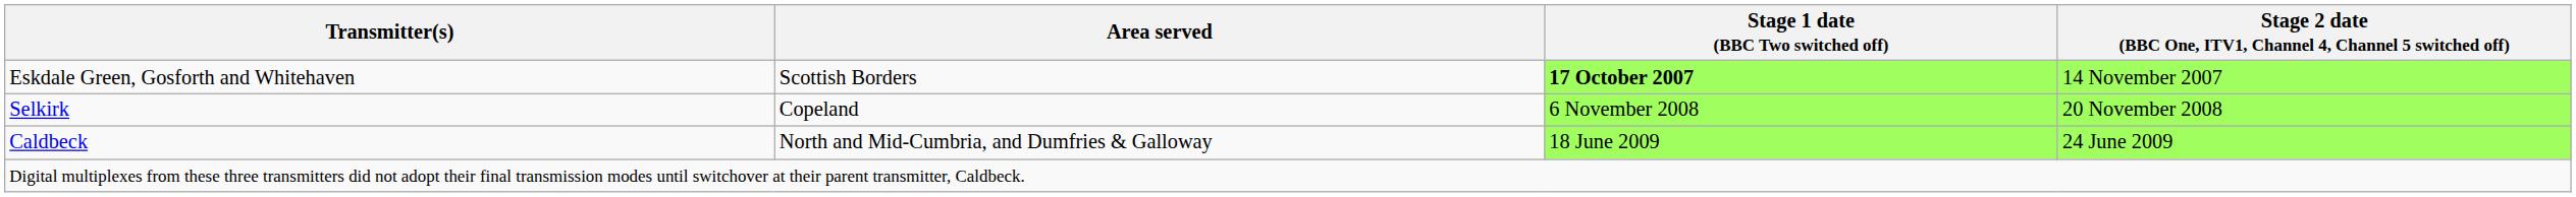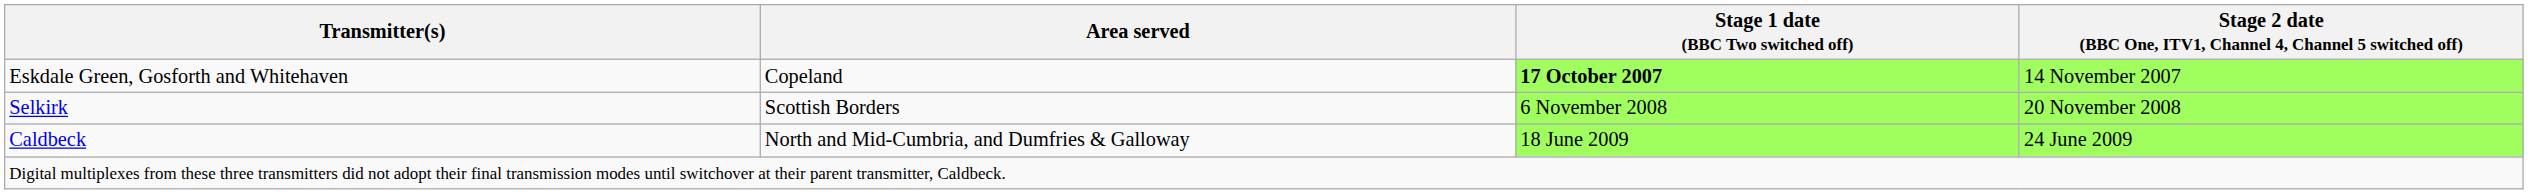Eskdale Green, Gosforth and Whitehaven | Area served: Scottish Borders -> Copeland
Selkirk | Area served: Copeland -> Scottish Borders
